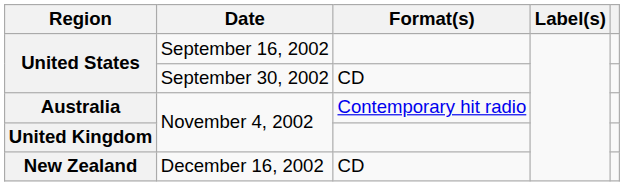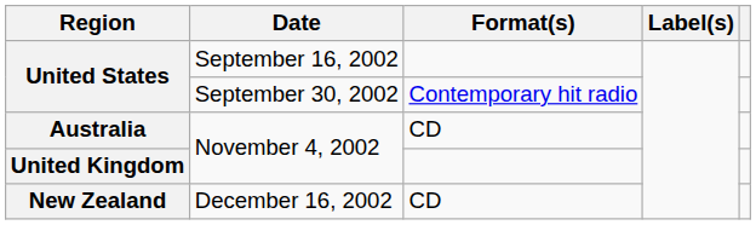United States / September 30, 2002 | Format(s): CD -> Contemporary hit radio
Australia | Format(s): Contemporary hit radio -> CD
